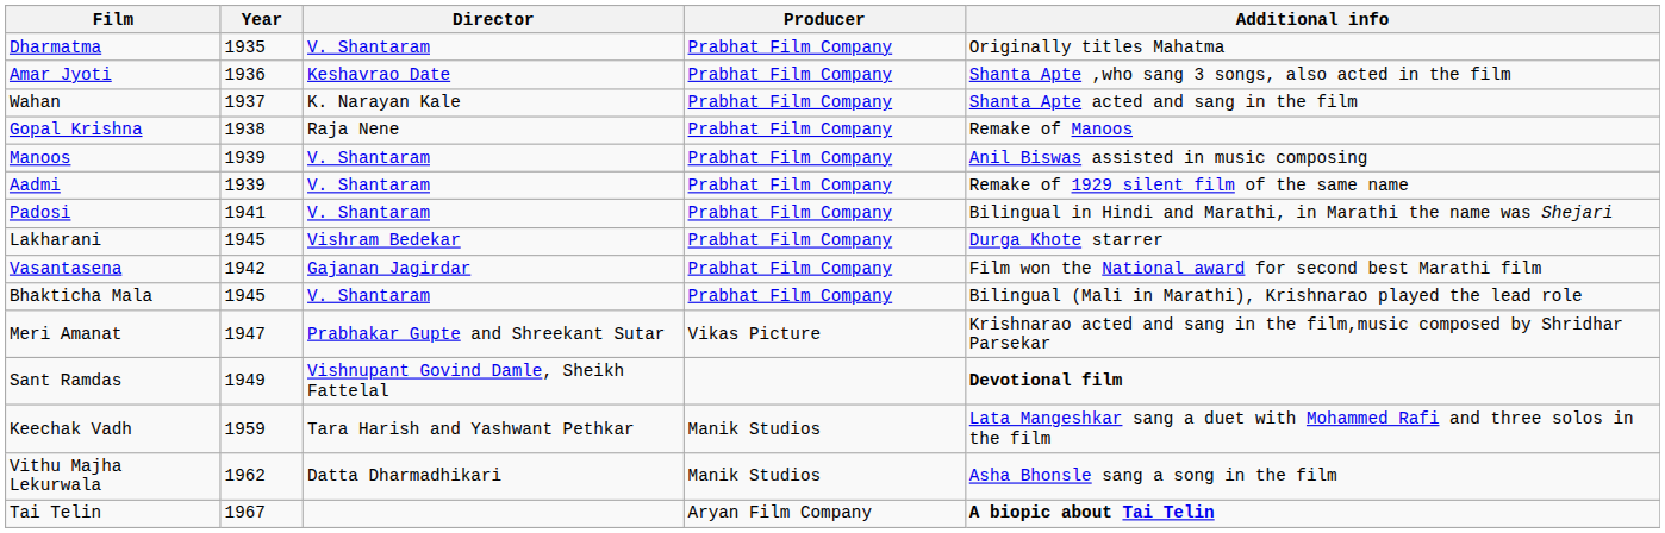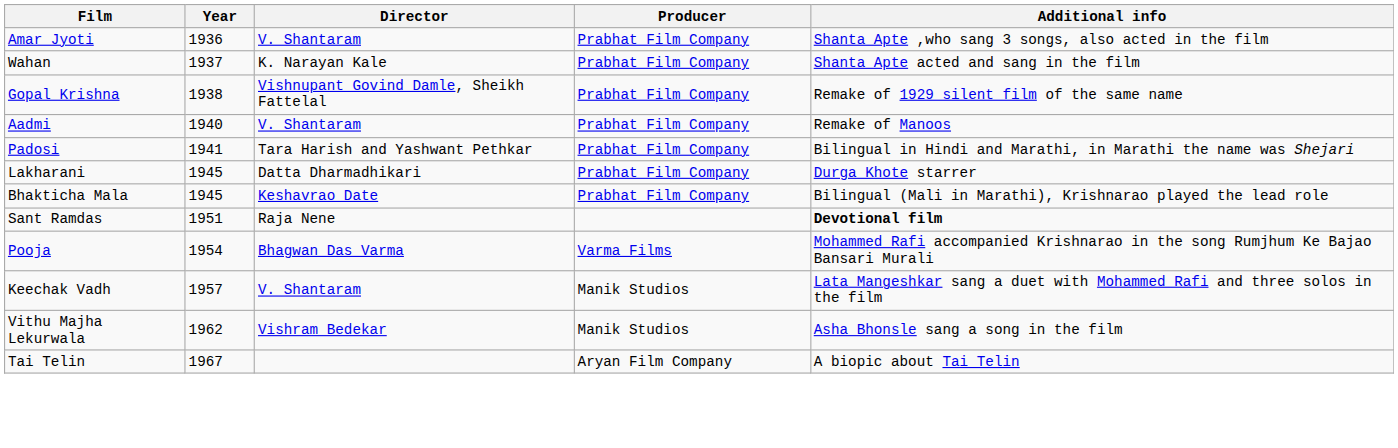- row: Dharmatma | 1935 | V. Shantaram | Prabhat Film Company | Originally titles Mahatma
Amar Jyoti | Director: Keshavrao Date -> V. Shantaram
Gopal Krishna | Director: Raja Nene -> Vishnupant Govind Damle, Sheikh Fattelal
Gopal Krishna | Additional info: Remake of Manoos -> Remake of 1929 silent film of the same name
- row: Manoos | 1939 | V. Shantaram | Prabhat Film Company | Anil Biswas assisted in music composing
Aadmi | Year: 1939 -> 1940
Aadmi | Additional info: Remake of 1929 silent film of the same name -> Remake of Manoos
Padosi | Director: V. Shantaram -> Tara Harish and Yashwant Pethkar
Lakharani | Director: Vishram Bedekar -> Datta Dharmadhikari
- row: Vasantasena | 1942 | Gajanan Jagirdar | Prabhat Film Company | Film won the National award for second best Marathi film
Bhakticha Mala | Director: V. Shantaram -> Keshavrao Date
- row: Meri Amanat | 1947 | Prabhakar Gupte and Shreekant Sutar | Vikas Picture | Krishnarao acted and sang in the film,music composed by Shridhar Parsekar
Sant Ramdas | Year: 1949 -> 1951
Sant Ramdas | Director: Vishnupant Govind Damle, Sheikh Fattelal -> Raja Nene
+ row: Pooja | 1954 | Bhagwan Das Varma | Varma Films | Mohammed Rafi accompanied Krishnarao in the song Rumjhum Ke Bajao Bansari Murali
Keechak Vadh | Year: 1959 -> 1957
Keechak Vadh | Director: Tara Harish and Yashwant Pethkar -> V. Shantaram
Vithu Majha Lekurwala | Director: Datta Dharmadhikari -> Vishram Bedekar
Tai Telin | Additional info: bold -> normal
